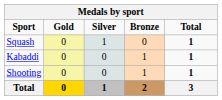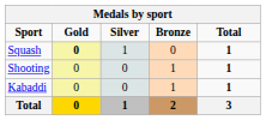Squash | Gold: normal -> bold
rows swapped: Kabaddi <-> Shooting
